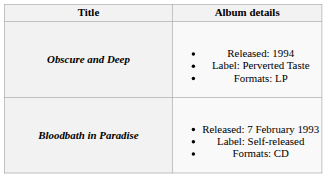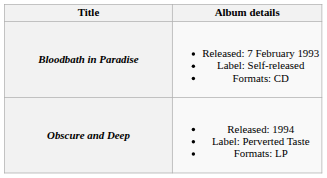rows swapped: Bloodbath in Paradise <-> Obscure and Deep
